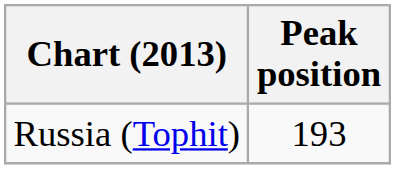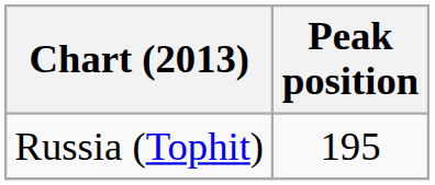Russia (Tophit) | Peak position: 193 -> 195
